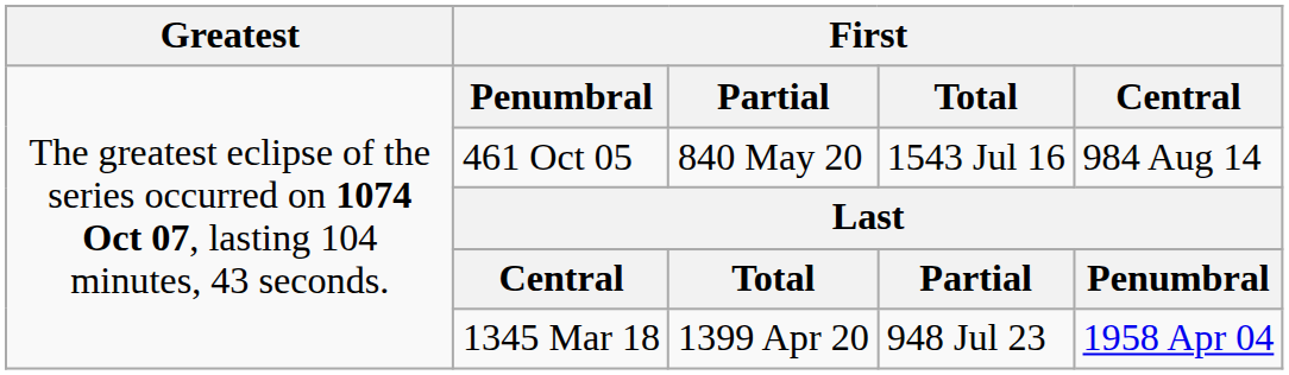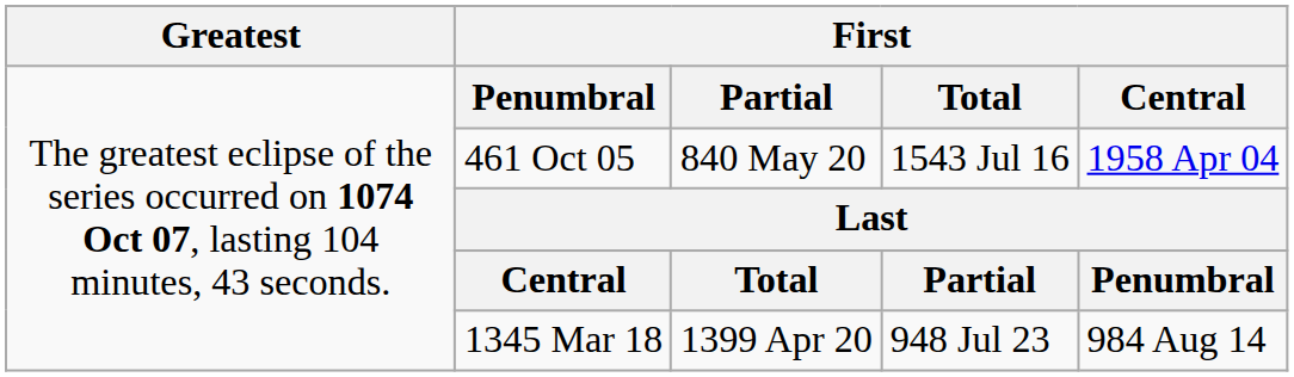461 Oct 05 | column 5: 984 Aug 14 -> 1958 Apr 04
1345 Mar 18 | column 5: 1958 Apr 04 -> 984 Aug 14
